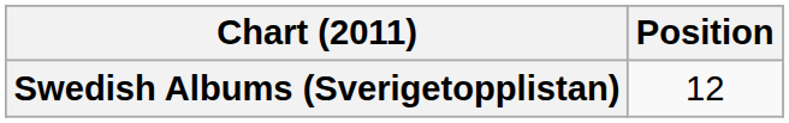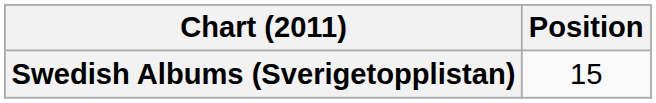Swedish Albums (Sverigetopplistan) | Position: 12 -> 15
